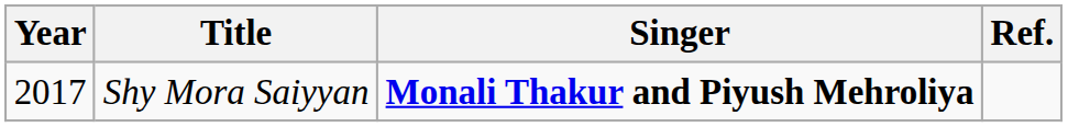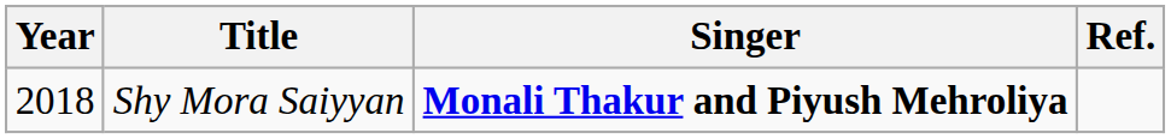Shy Mora Saiyyan | Year: 2017 -> 2018
